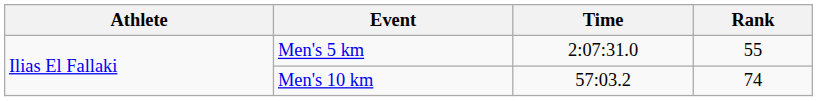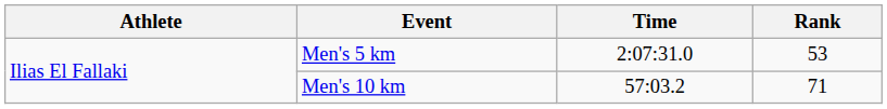Men's 5 km | Rank: 55 -> 53
Men's 10 km | Rank: 74 -> 71
